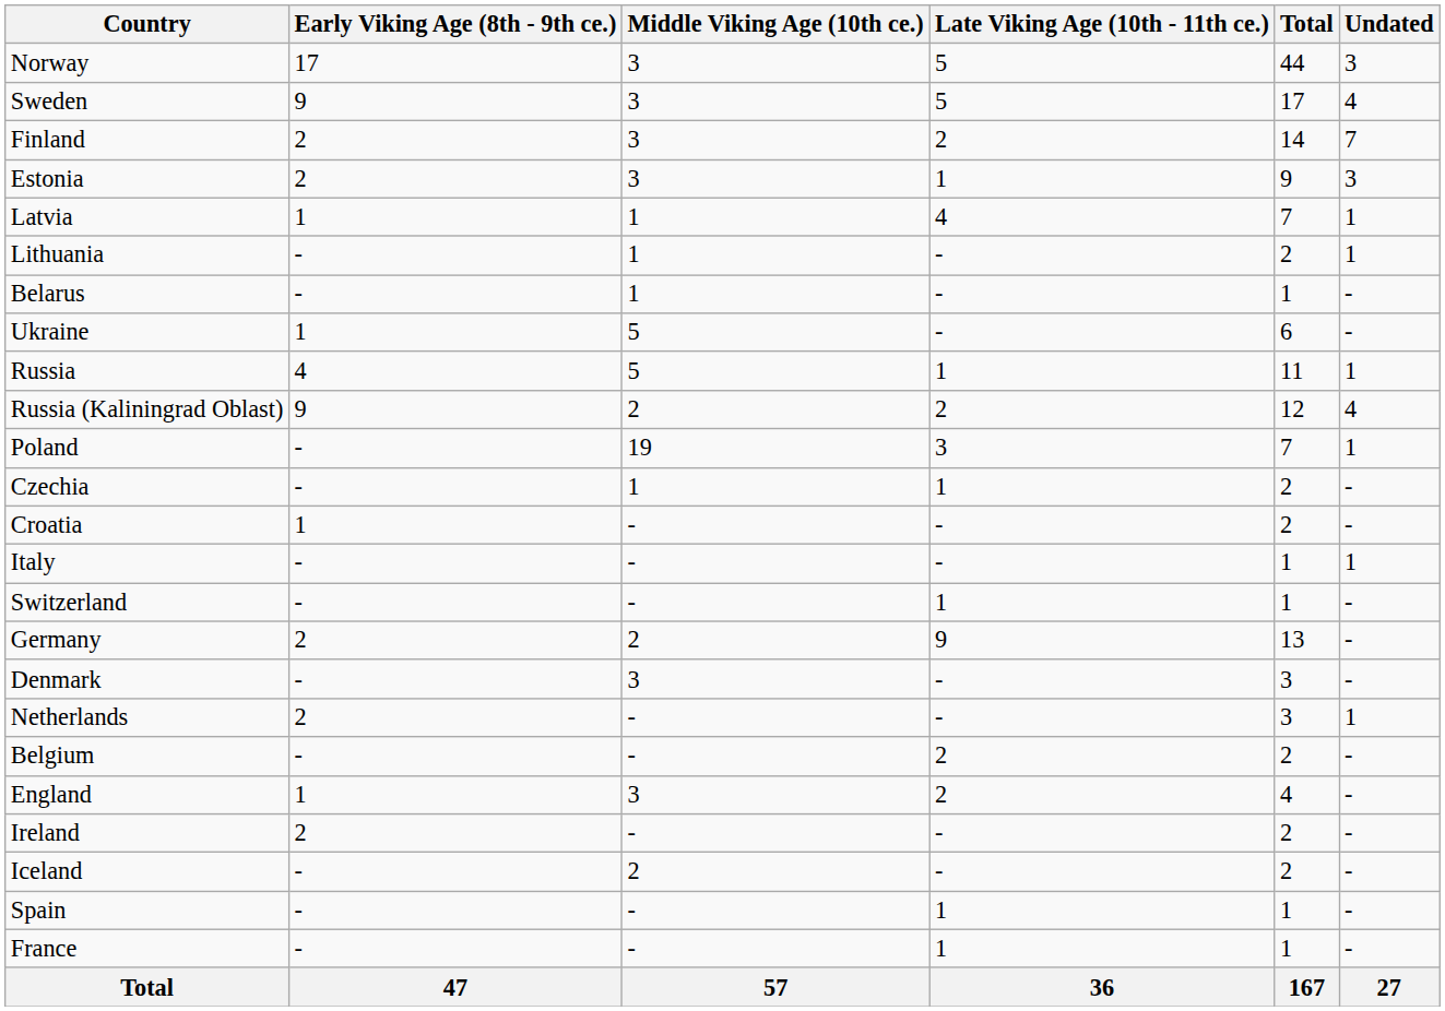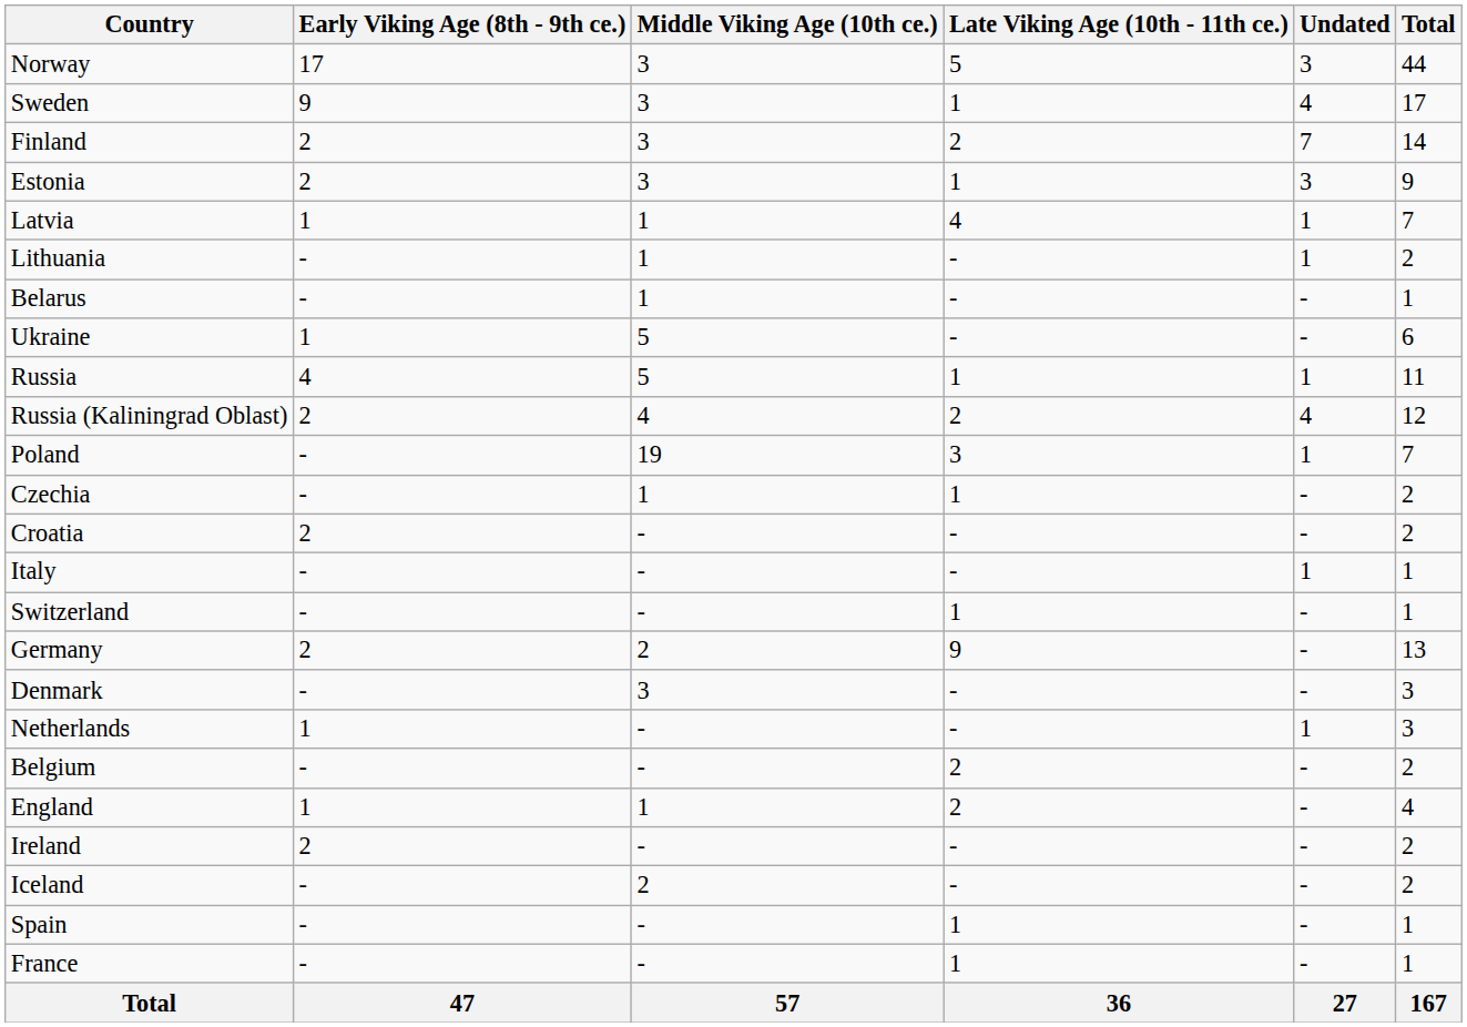columns swapped: Undated <-> Total
Sweden | Late Viking Age (10th - 11th ce.): 5 -> 1
Russia (Kaliningrad Oblast) | Early Viking Age (8th - 9th ce.): 9 -> 2
Russia (Kaliningrad Oblast) | Middle Viking Age (10th ce.): 2 -> 4
Croatia | Early Viking Age (8th - 9th ce.): 1 -> 2
Netherlands | Early Viking Age (8th - 9th ce.): 2 -> 1
England | Middle Viking Age (10th ce.): 3 -> 1
